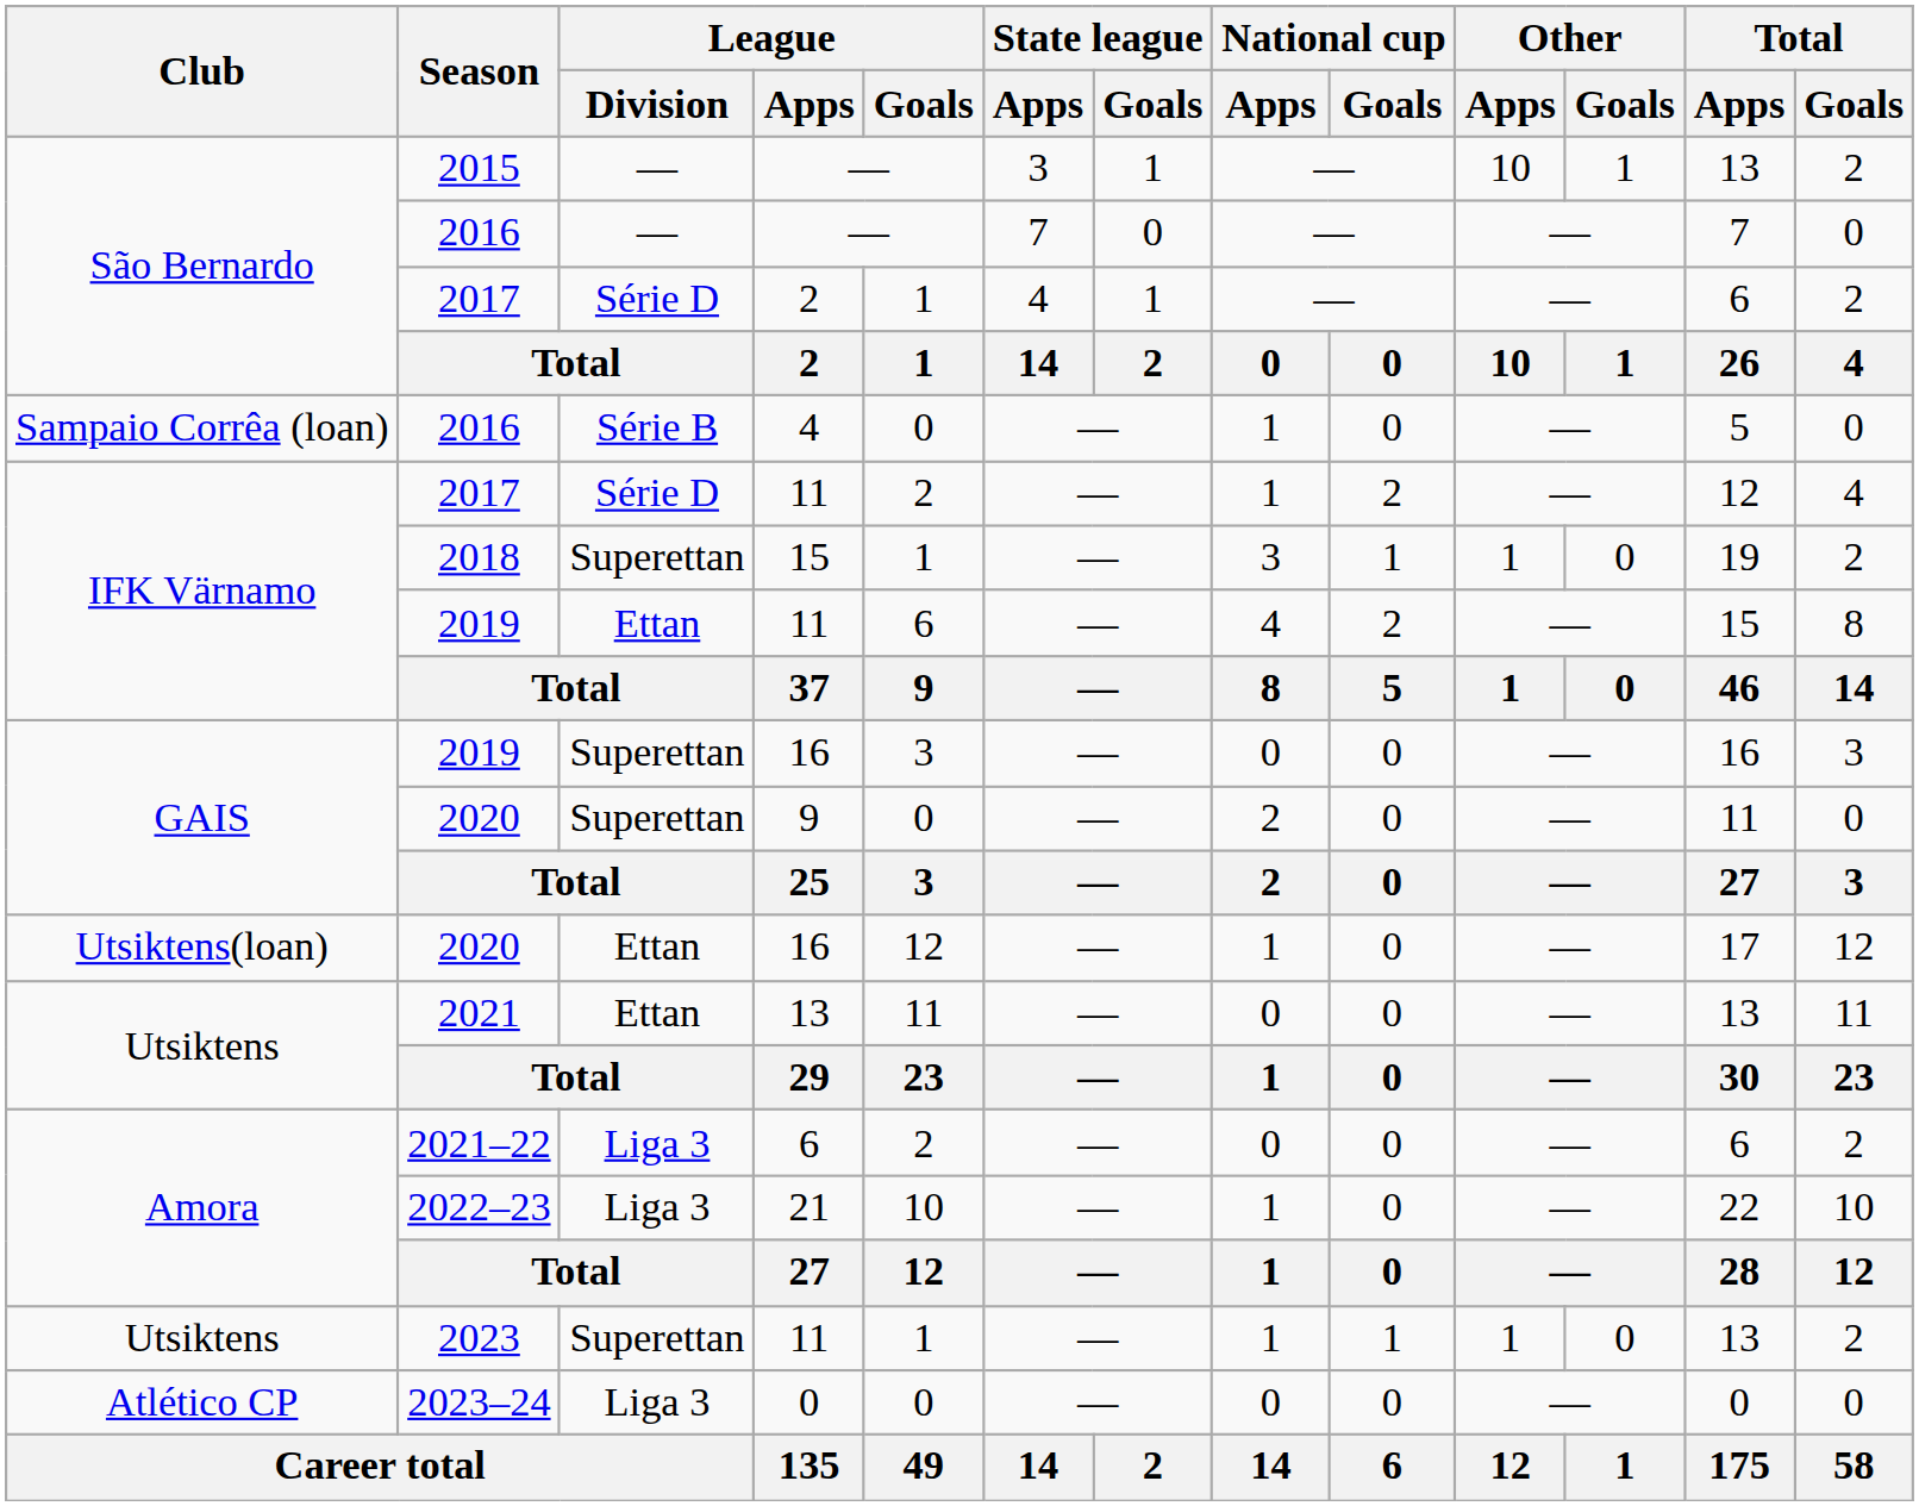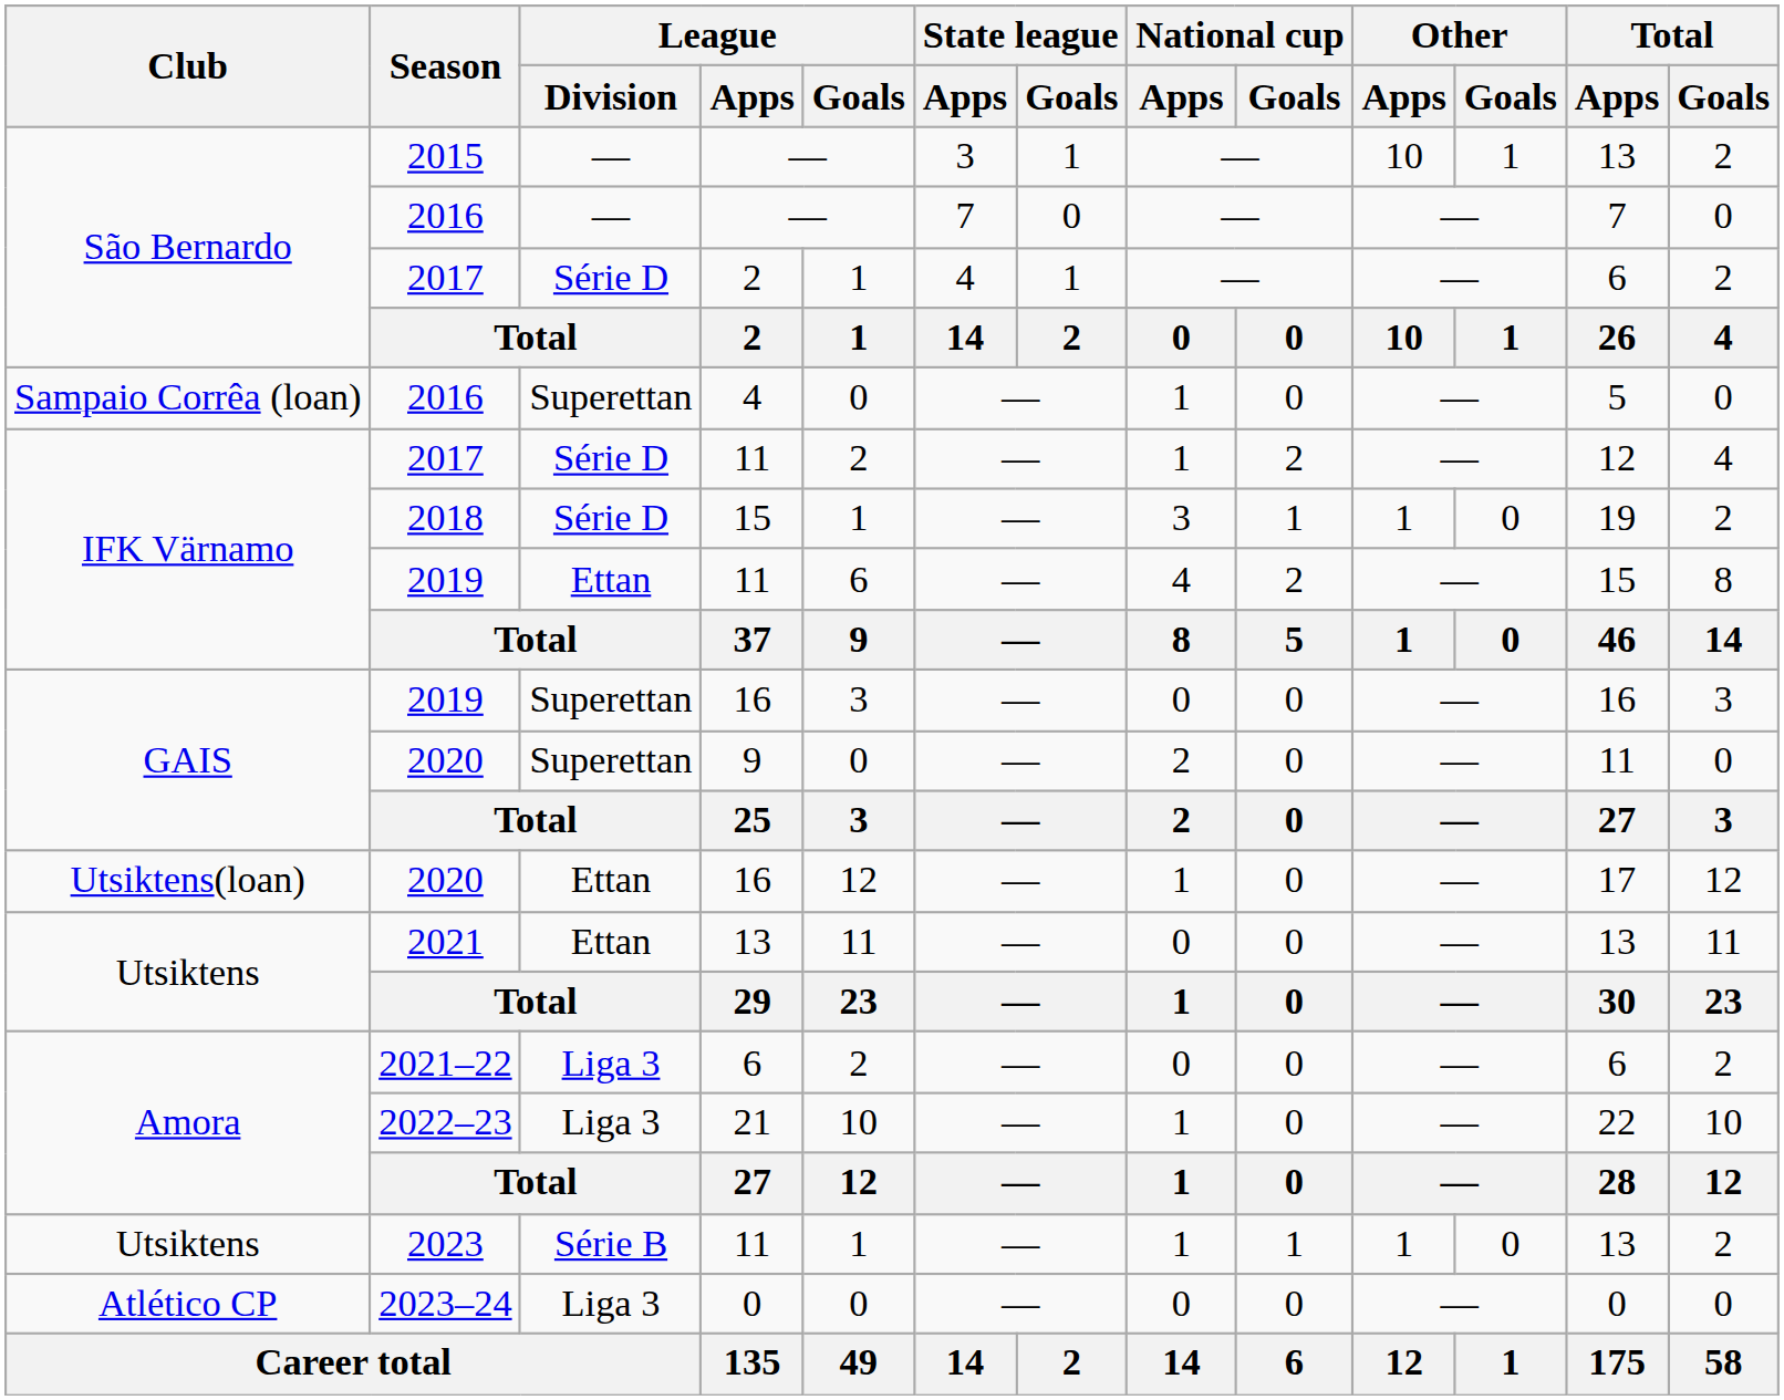2016 / 4 | League / Division: Série B -> Superettan
2018 | League / Division: Superettan -> Série D
2023 | League / Division: Superettan -> Série B
